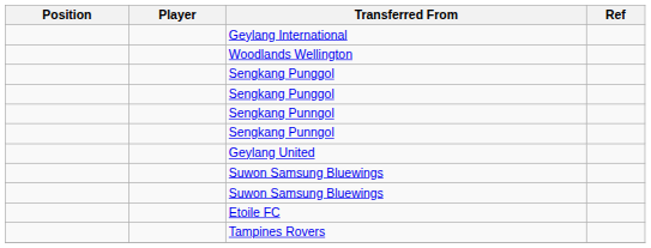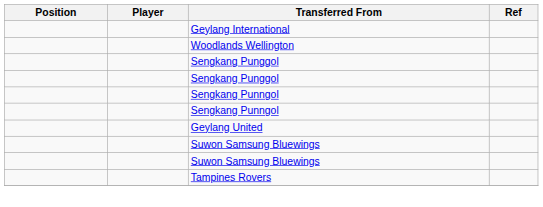- row: Etoile FC
